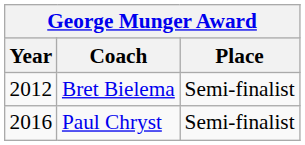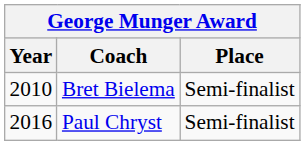Bret Bielema | Year: 2012 -> 2010
